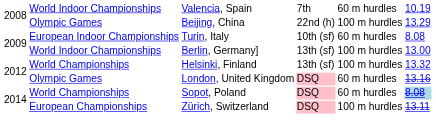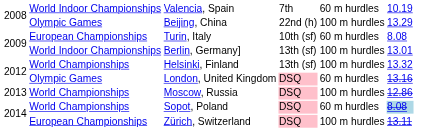Turin, Italy | column 2: European Indoor Championships -> European Championships
Berlin, Germany] | column 6: 13.00 -> 13.01
+ row: 2013 | World Championships | Moscow, Russia | DSQ | 100 m hurdles | 12.86
